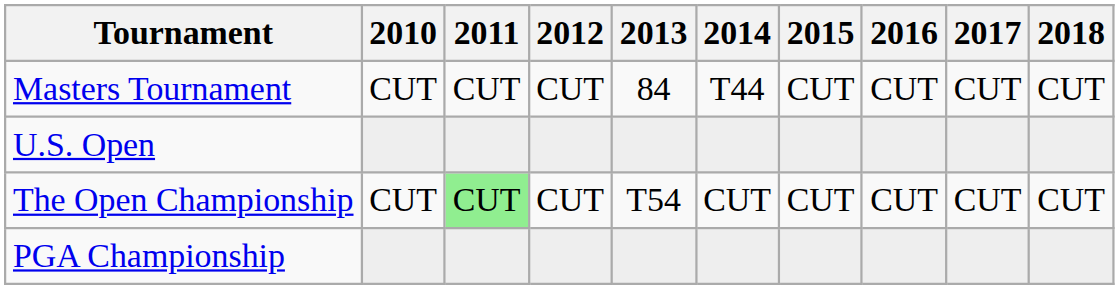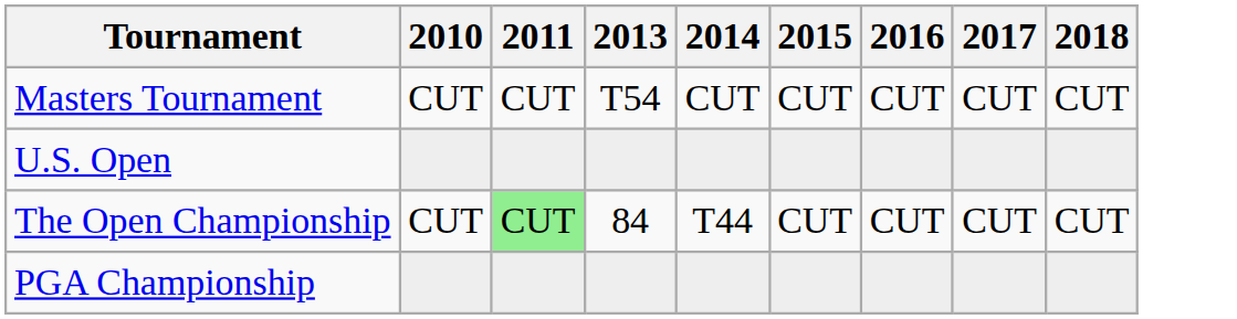- column: 2012 | CUT | CUT
Masters Tournament | 2013: 84 -> T54
Masters Tournament | 2014: T44 -> CUT
The Open Championship | 2013: T54 -> 84
The Open Championship | 2014: CUT -> T44
